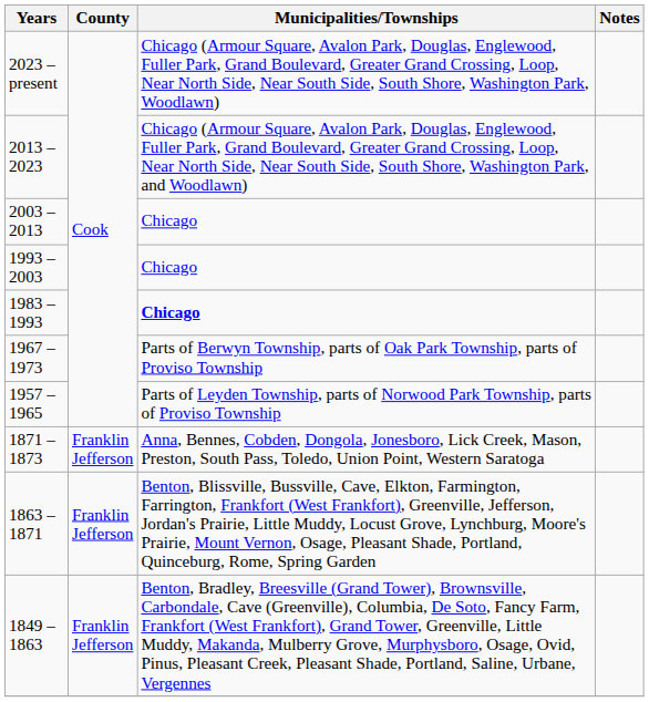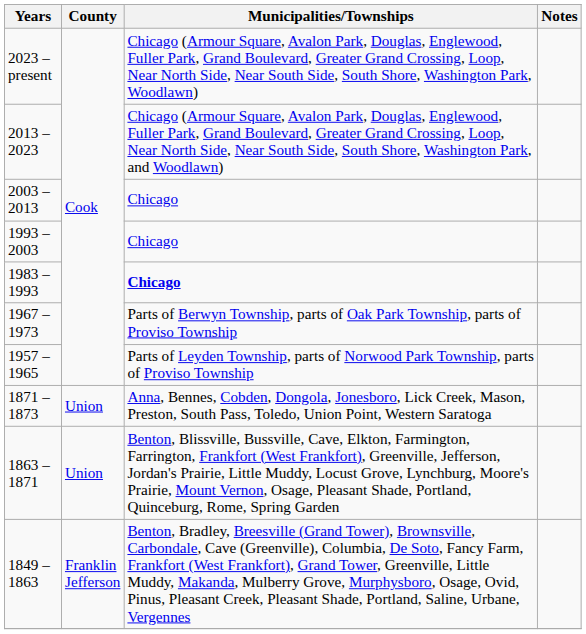1871 – 1873 | County: Franklin Jefferson -> Union
1863 – 1871 | County: Franklin Jefferson -> Union
